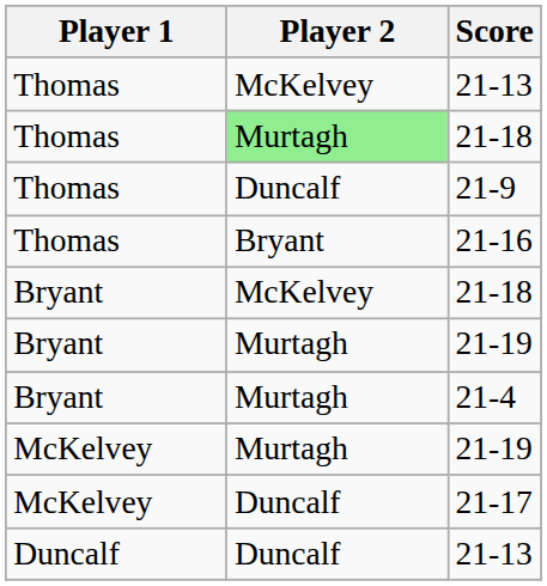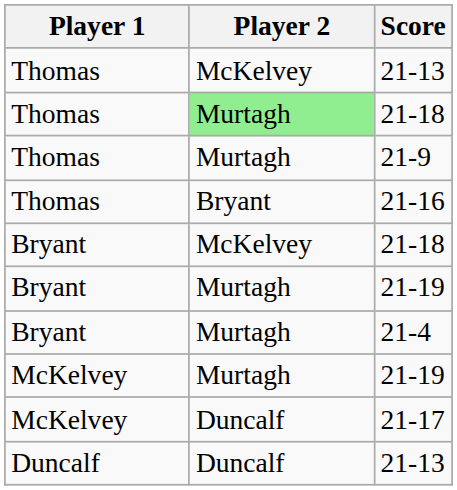21-9 | Player 2: Duncalf -> Murtagh
